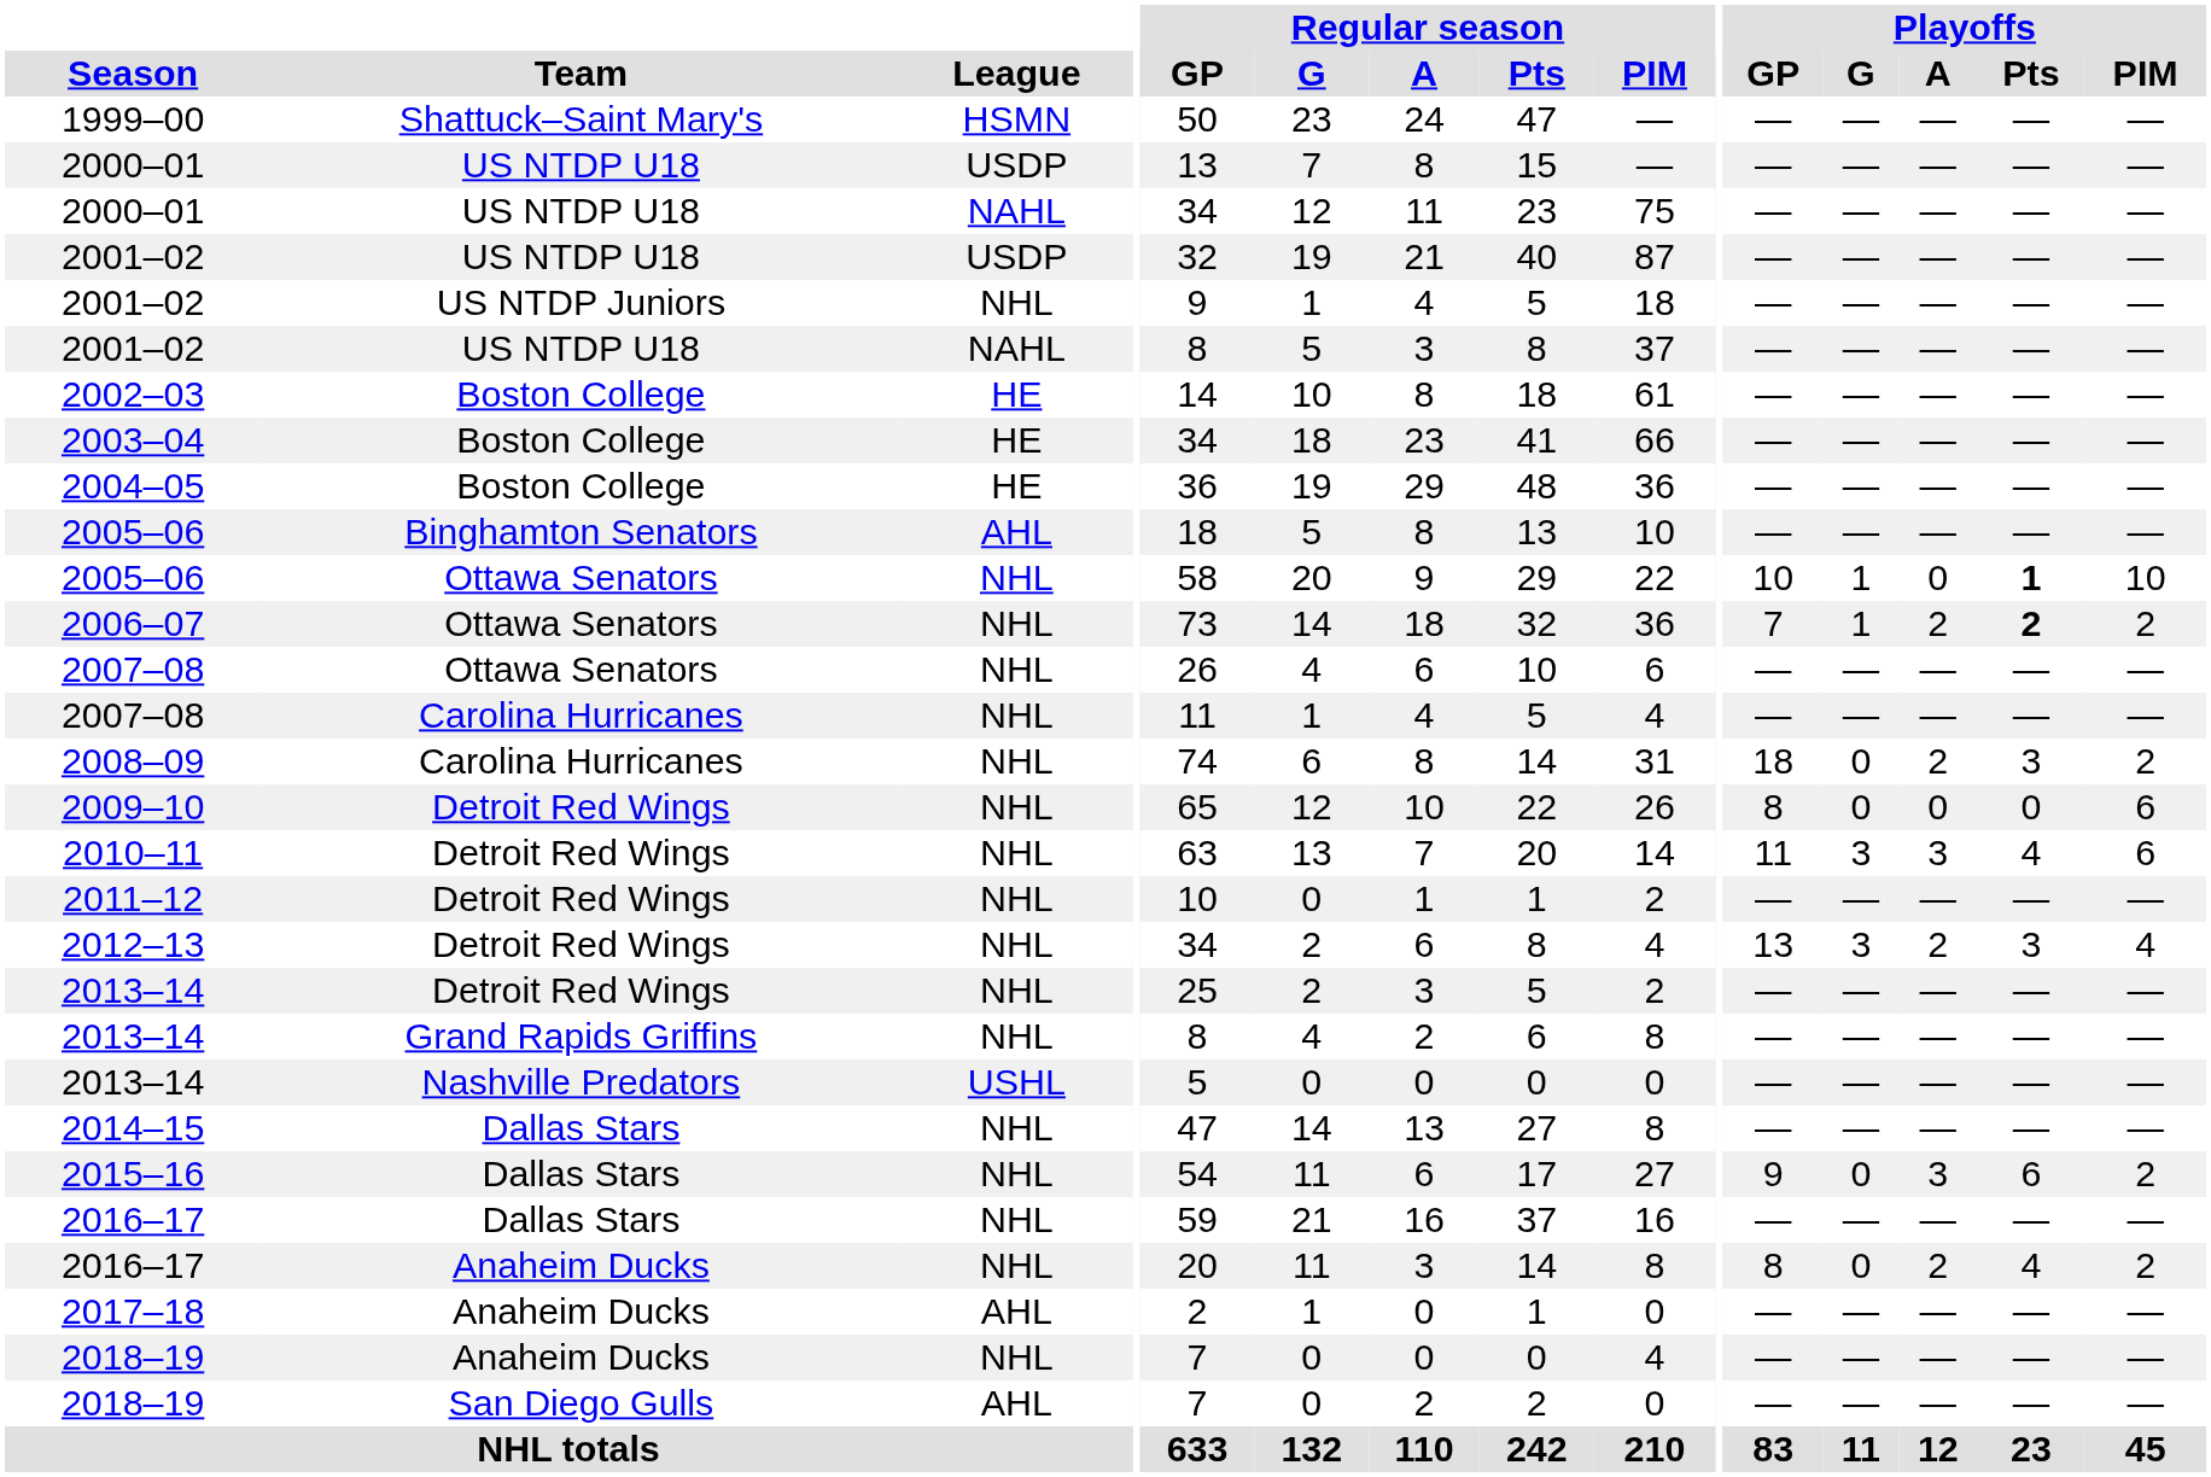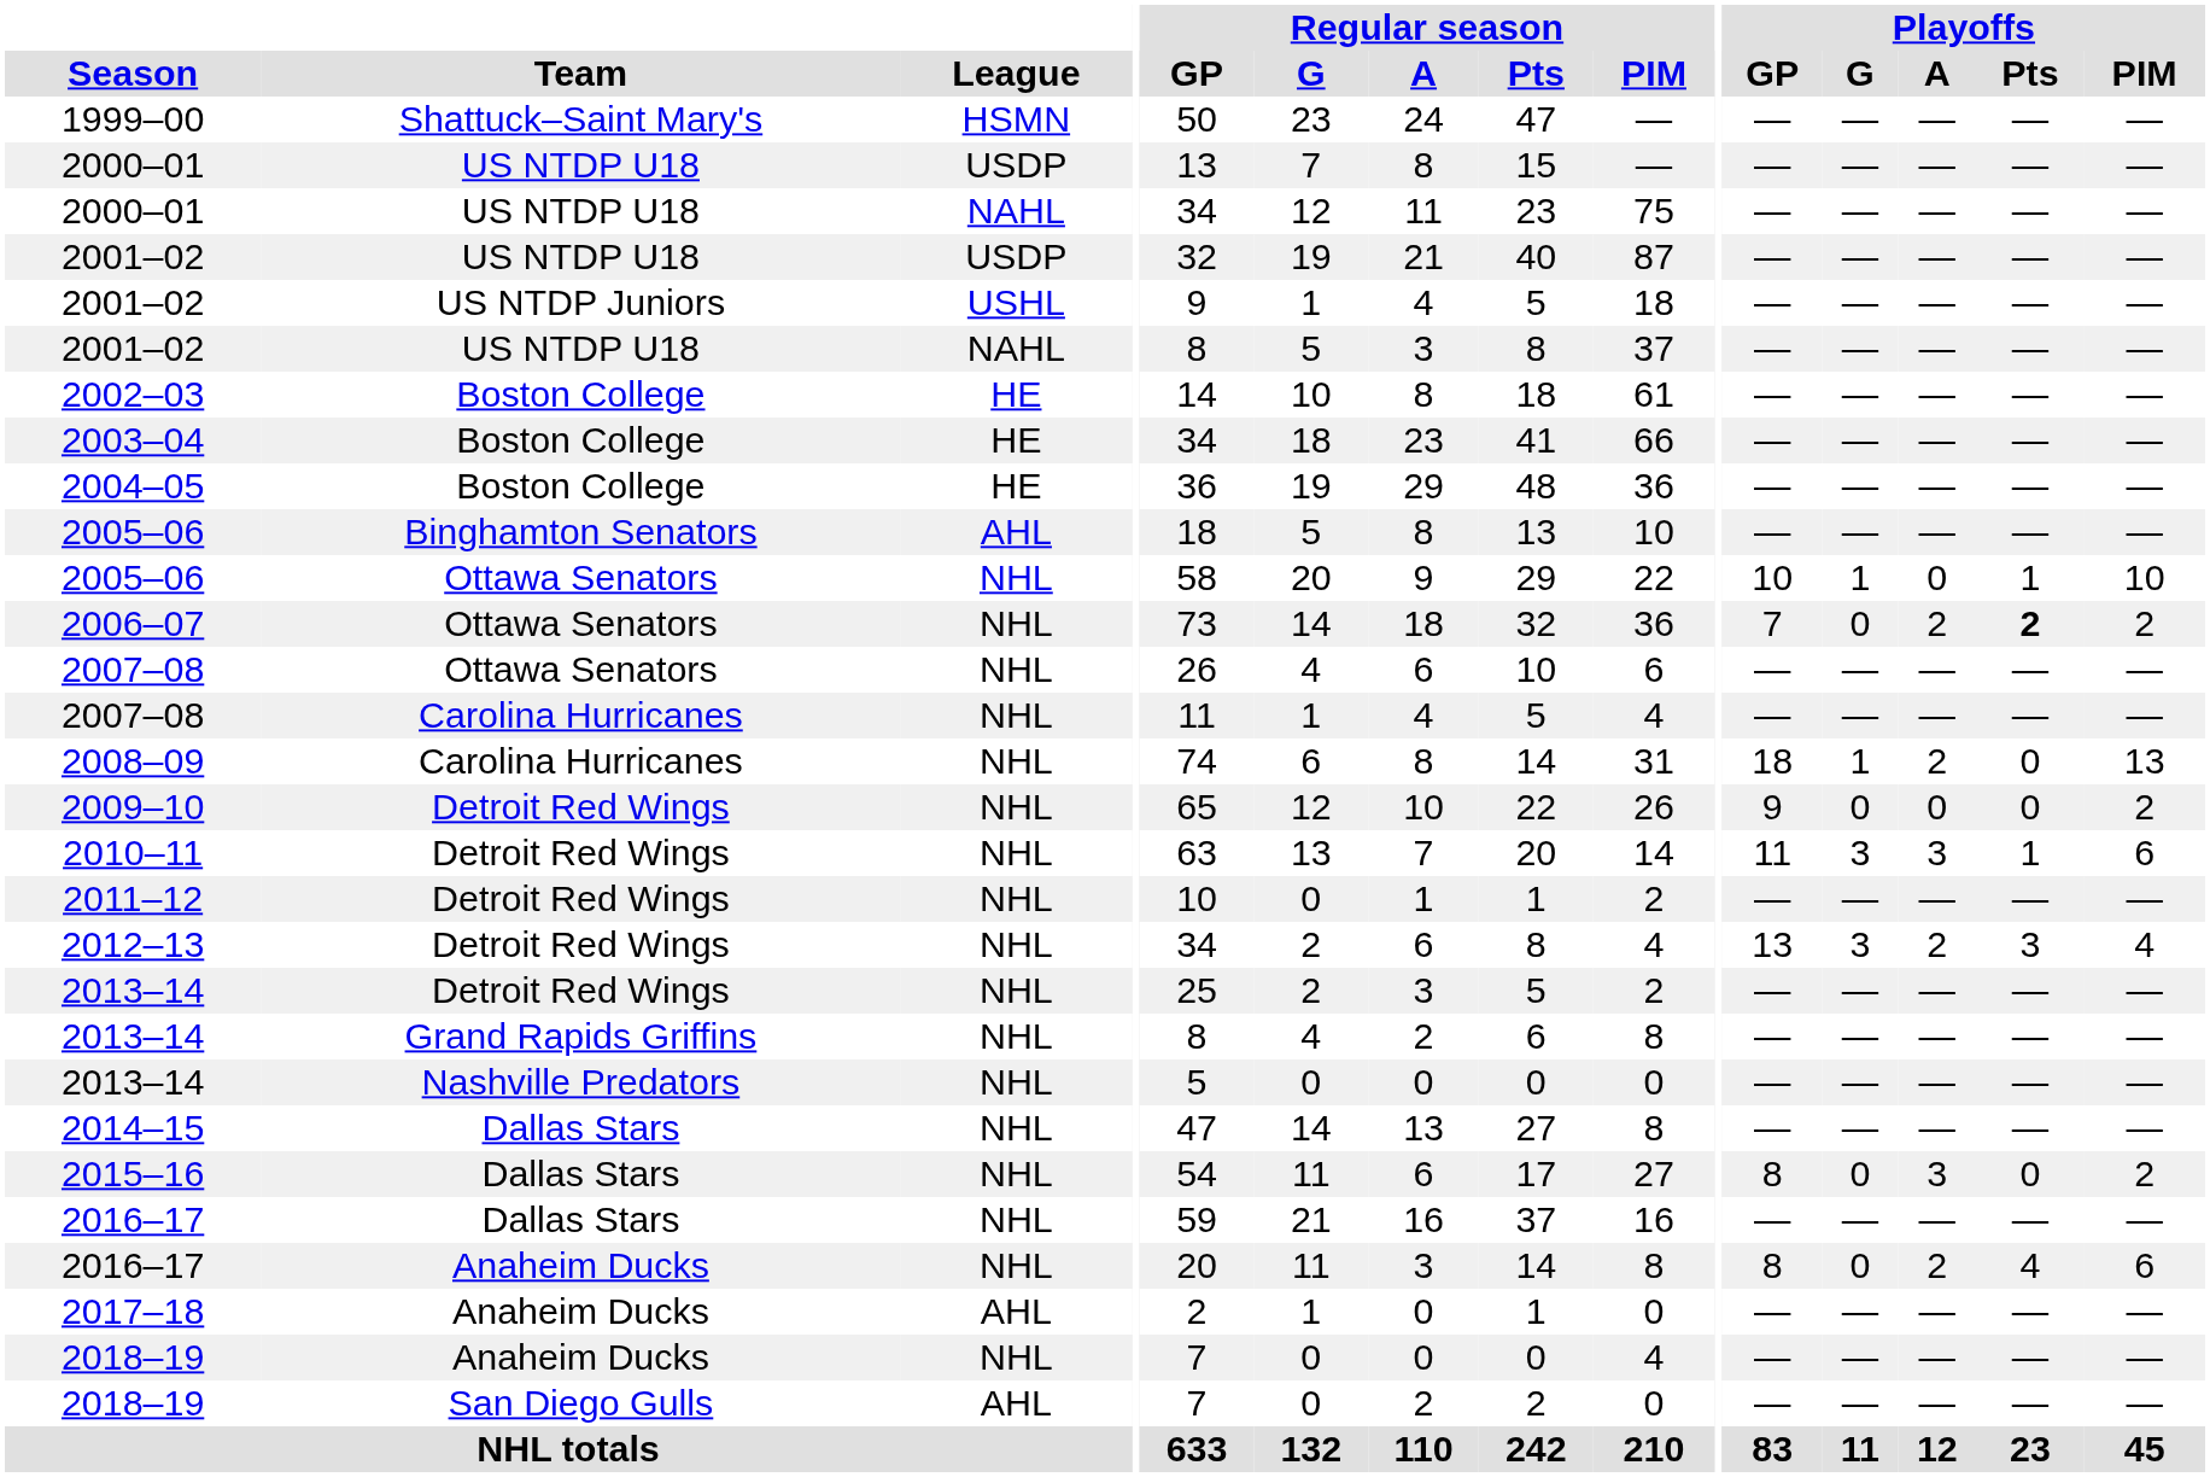2001–02 / US NTDP Juniors | League: NHL -> USHL
2005–06 / Ottawa Senators | Playoffs / Pts: bold -> normal
2006–07 | Playoffs / G: 1 -> 0
2008–09 | Playoffs / G: 0 -> 1
2008–09 | Playoffs / Pts: 3 -> 0
2008–09 | Playoffs / PIM: 2 -> 13
2009–10 | Playoffs / GP: 8 -> 9
2009–10 | Playoffs / PIM: 6 -> 2
2010–11 | Playoffs / Pts: 4 -> 1
2013–14 / Nashville Predators | League: USHL -> NHL
2015–16 | Playoffs / GP: 9 -> 8
2015–16 | Playoffs / Pts: 6 -> 0
2016–17 / Anaheim Ducks | Playoffs / PIM: 2 -> 6
